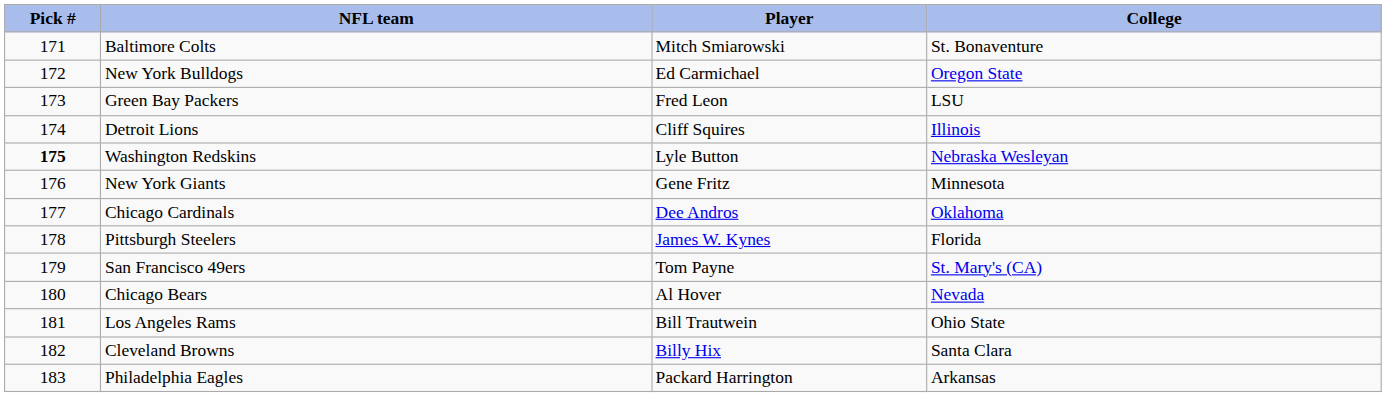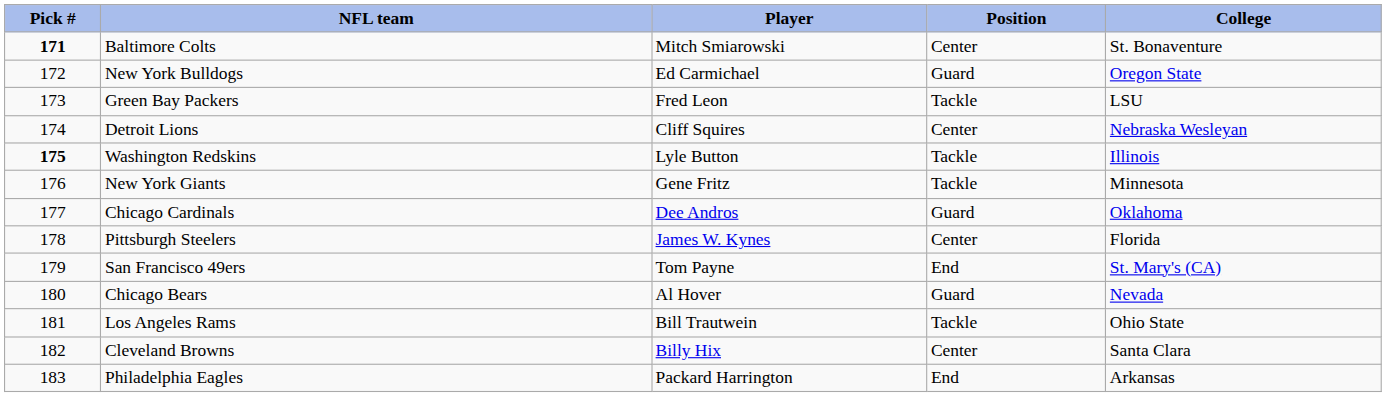+ column: Position | Center | Guard | Tackle | Center | Tackle | Tackle | Guard | Center | End | Guard | Tackle | Center | End
Baltimore Colts | Pick #: normal -> bold
Detroit Lions | College: Illinois -> Nebraska Wesleyan
Washington Redskins | College: Nebraska Wesleyan -> Illinois
